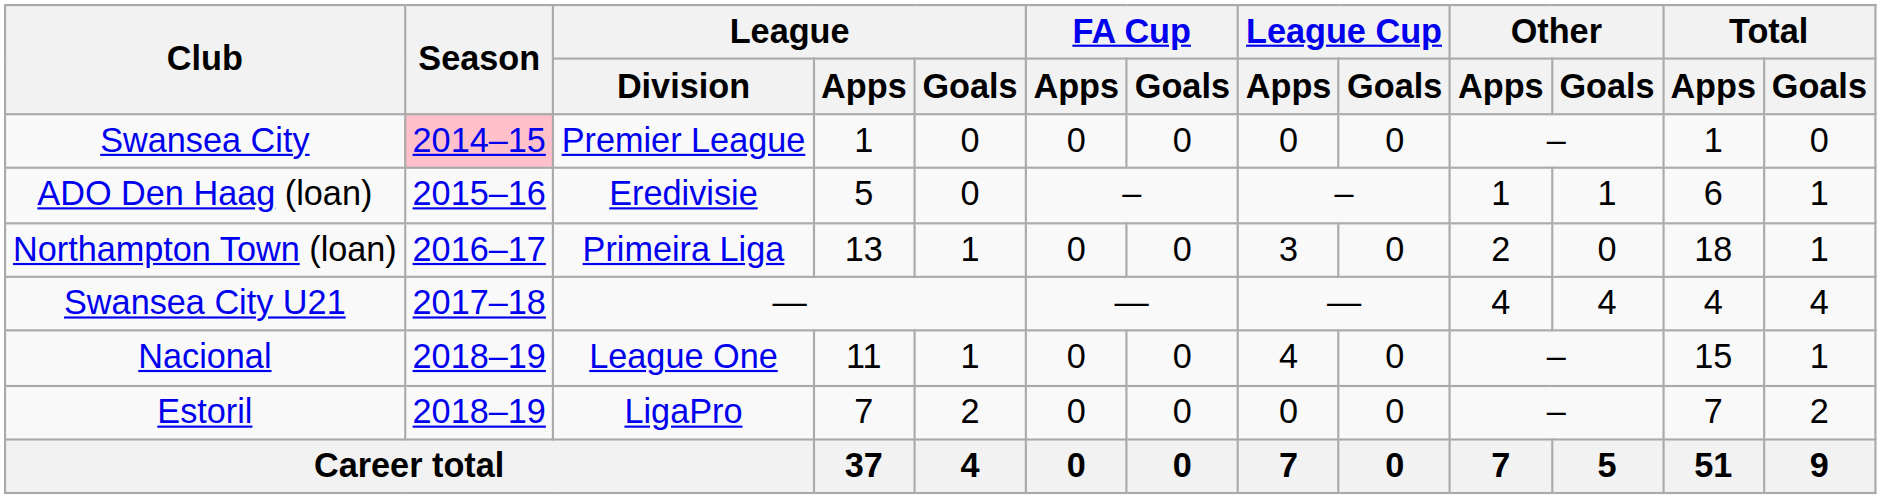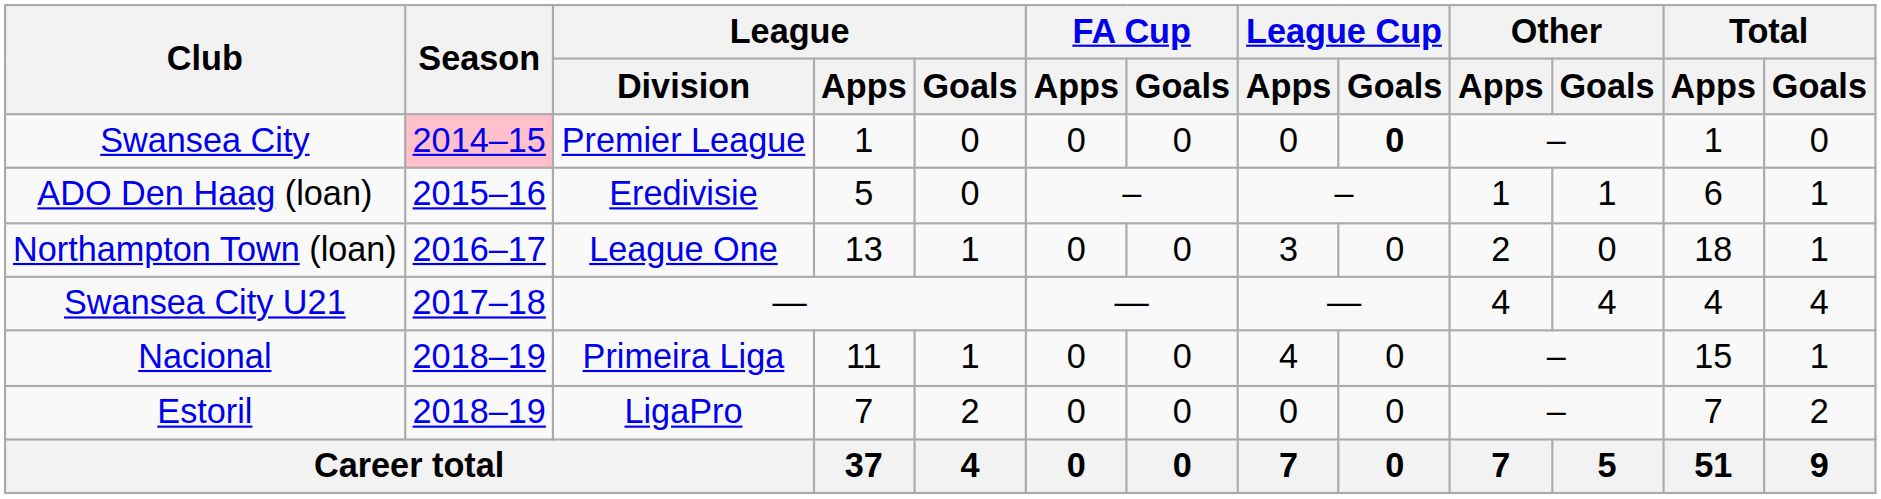Swansea City | League Cup / Goals: normal -> bold
Northampton Town (loan) | League / Division: Primeira Liga -> League One
Nacional | League / Division: League One -> Primeira Liga
